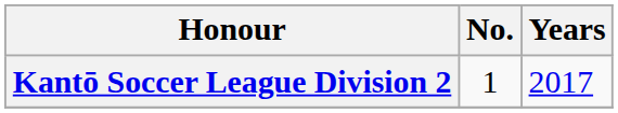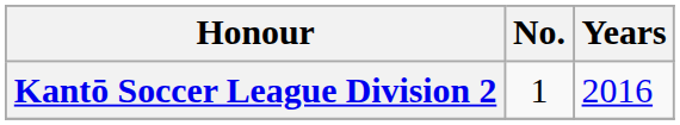Kantō Soccer League Division 2 | Years: 2017 -> 2016
